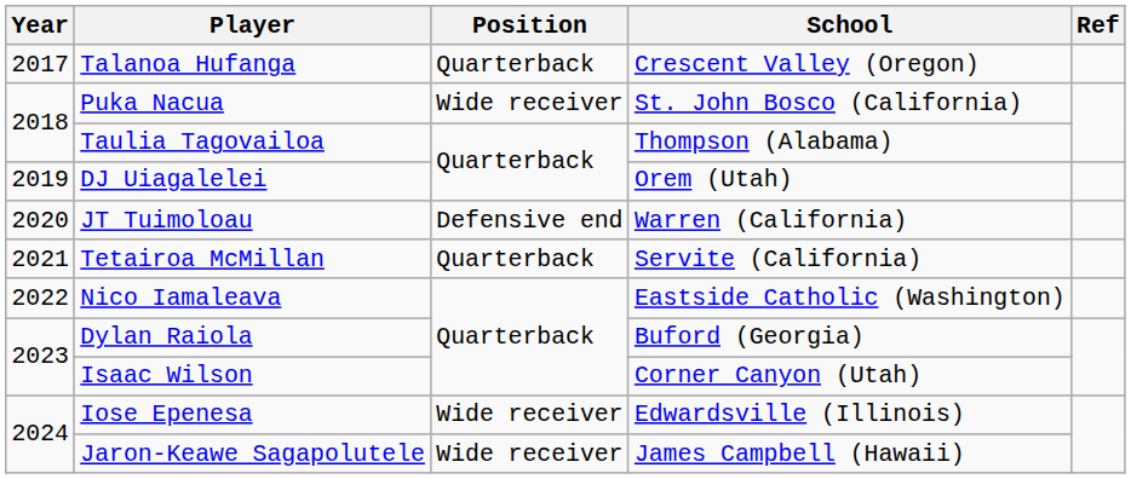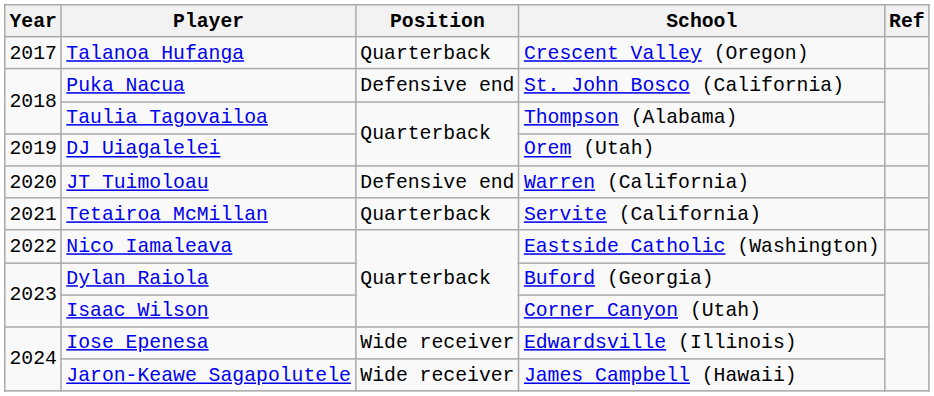Puka Nacua | Position: Wide receiver -> Defensive end
